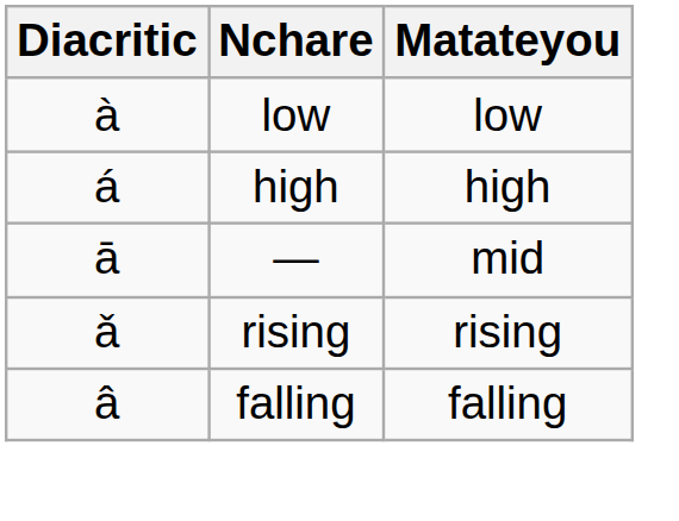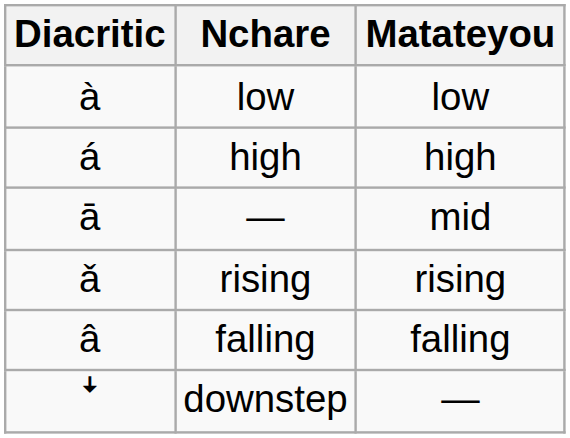+ row: ꜜ | downstep | ―
